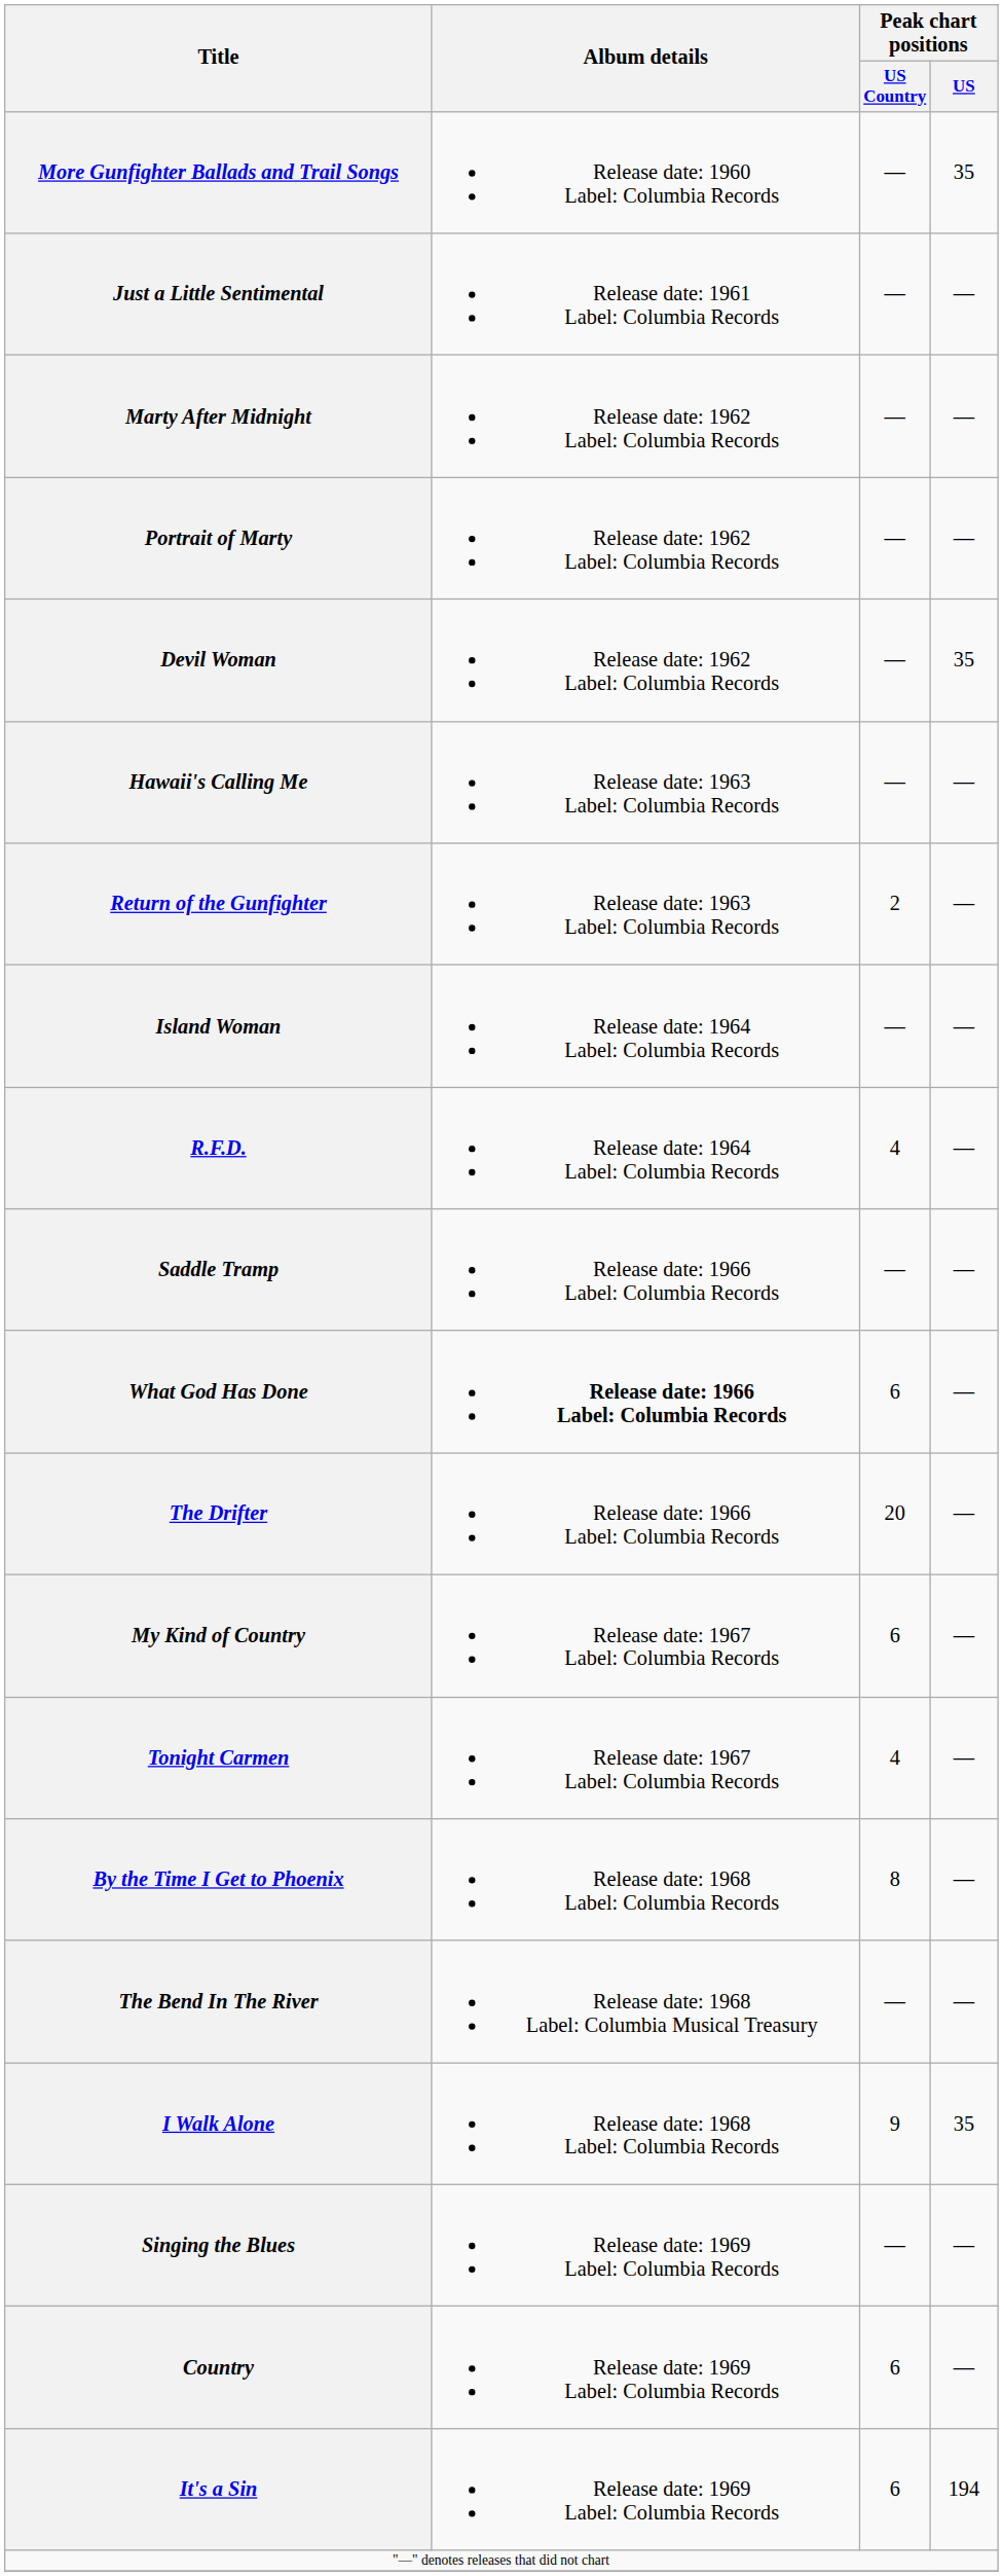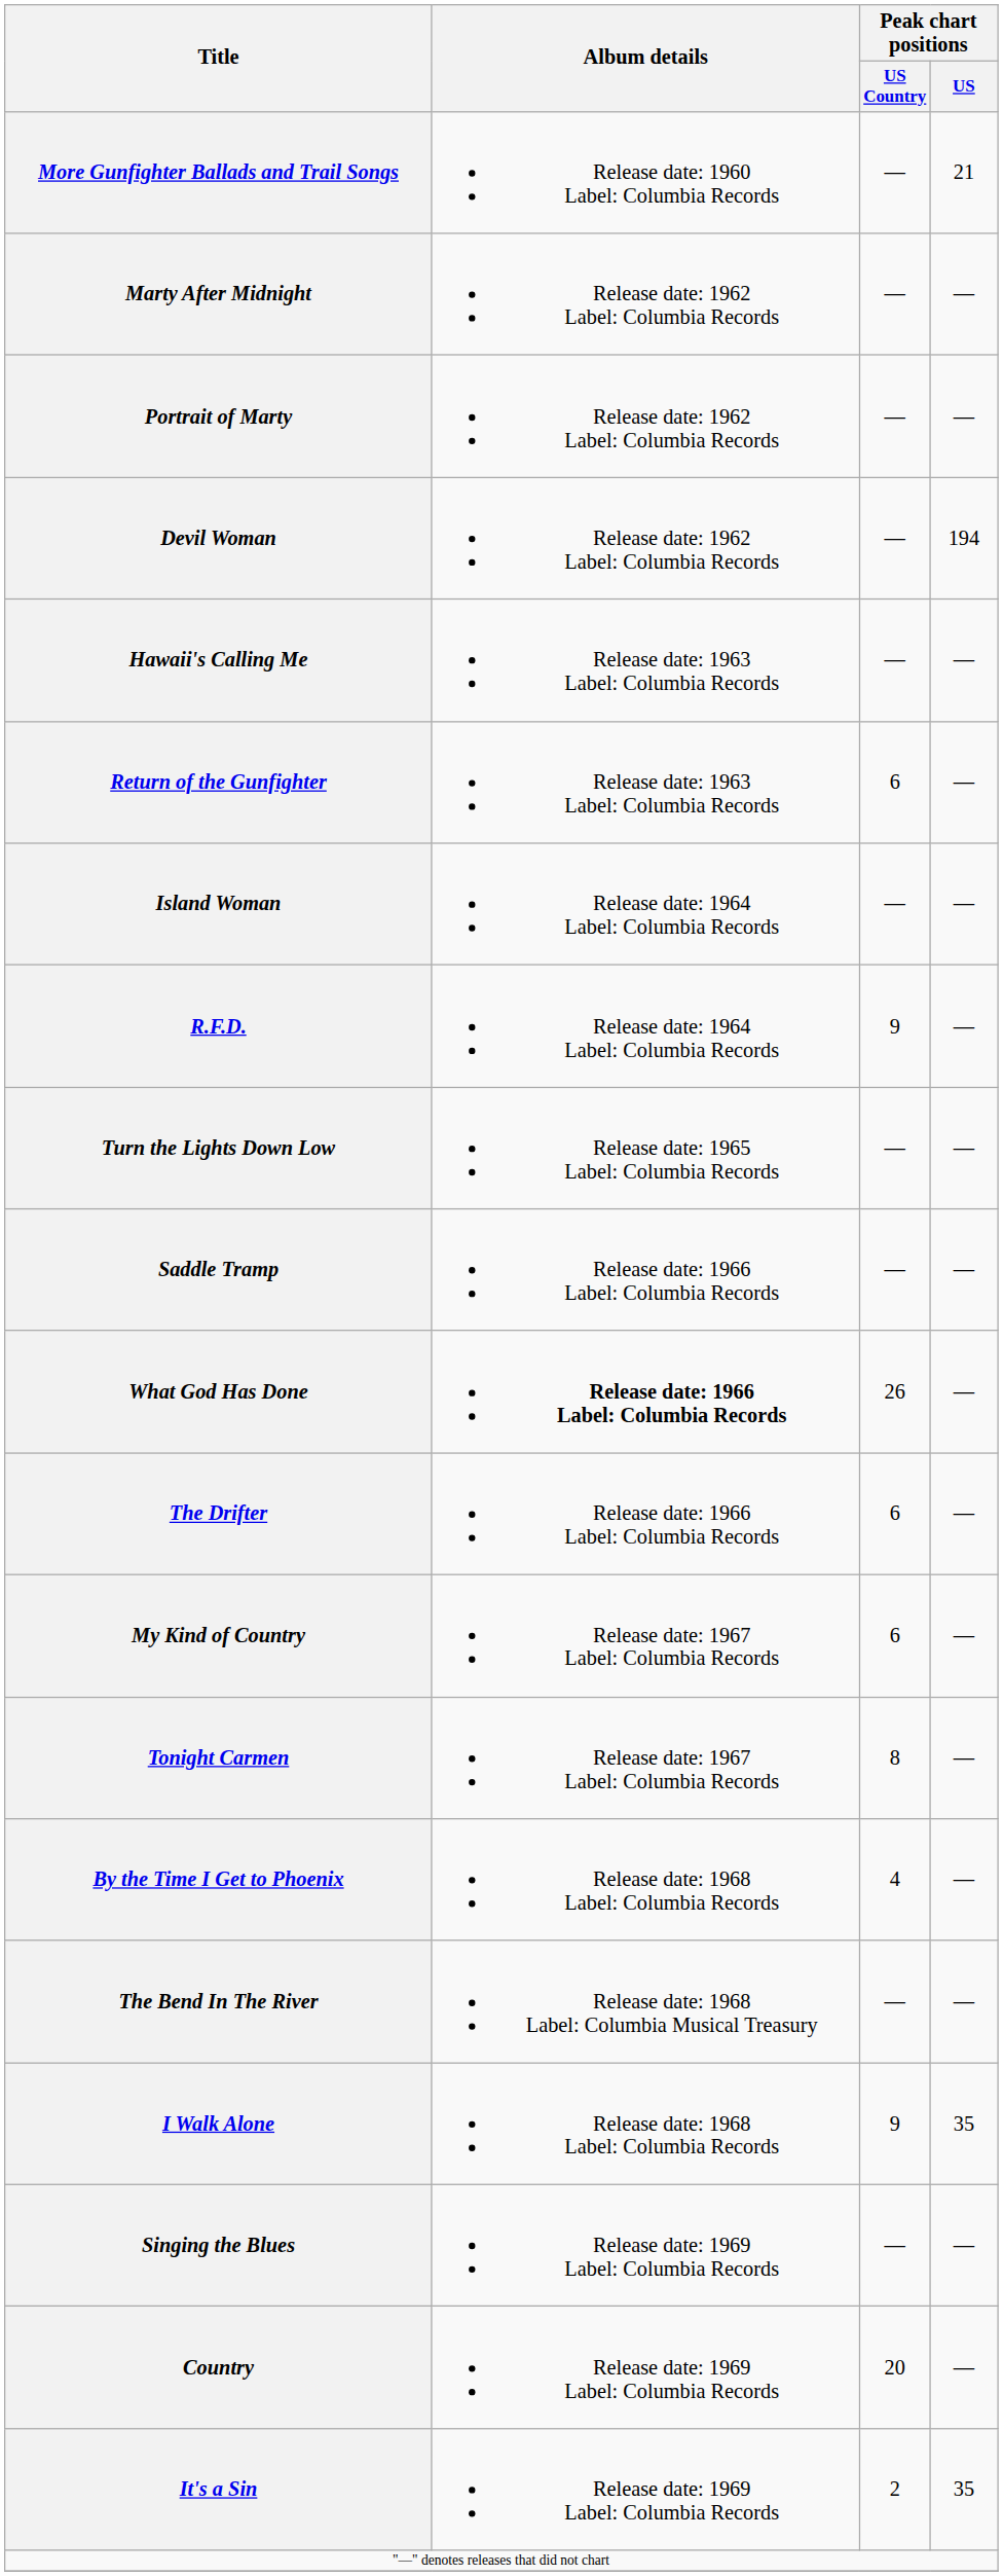More Gunfighter Ballads and Trail Songs | Peak chart positions / US: 35 -> 21
- row: Just a Little Sentimental | Release date: 1961 Label: Columbia Records | — | —
Devil Woman | Peak chart positions / US: 35 -> 194
Return of the Gunfighter | Peak chart positions / US Country: 2 -> 6
R.F.D. | Peak chart positions / US Country: 4 -> 9
+ row: Turn the Lights Down Low | Release date: 1965 Label: Columbia Records | — | —
What God Has Done | Peak chart positions / US Country: 6 -> 26
The Drifter | Peak chart positions / US Country: 20 -> 6
Tonight Carmen | Peak chart positions / US Country: 4 -> 8
By the Time I Get to Phoenix | Peak chart positions / US Country: 8 -> 4
Country | Peak chart positions / US Country: 6 -> 20
It's a Sin | Peak chart positions / US Country: 6 -> 2
It's a Sin | Peak chart positions / US: 194 -> 35
